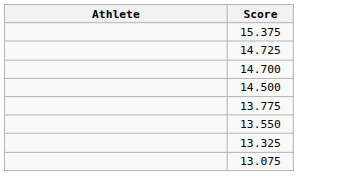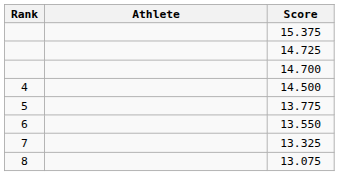+ column: Rank | 4 | 5 | 6 | 7 | 8
